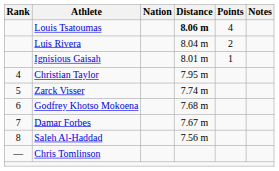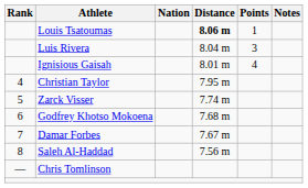Louis Tsatoumas | Points: 4 -> 1
Luis Rivera | Points: 2 -> 3
Ignisious Gaisah | Points: 1 -> 4
